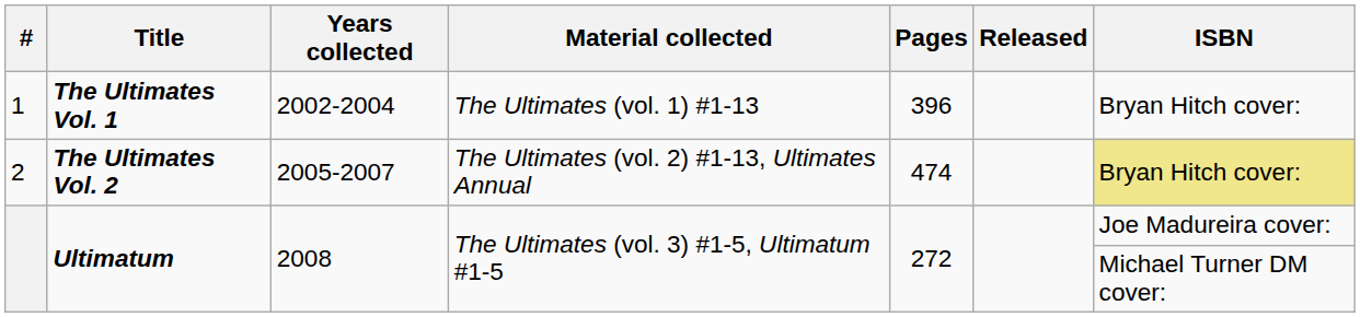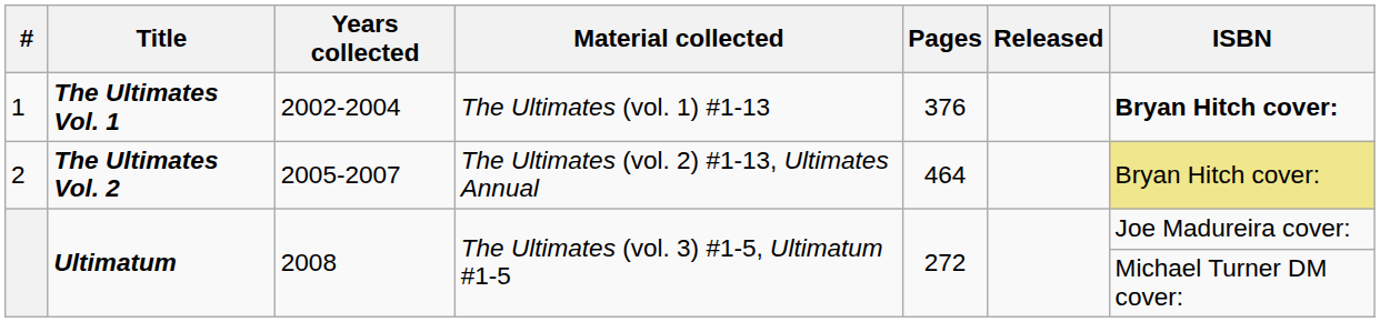1 | Pages: 396 -> 376
1 | ISBN: normal -> bold
2 | Pages: 474 -> 464
